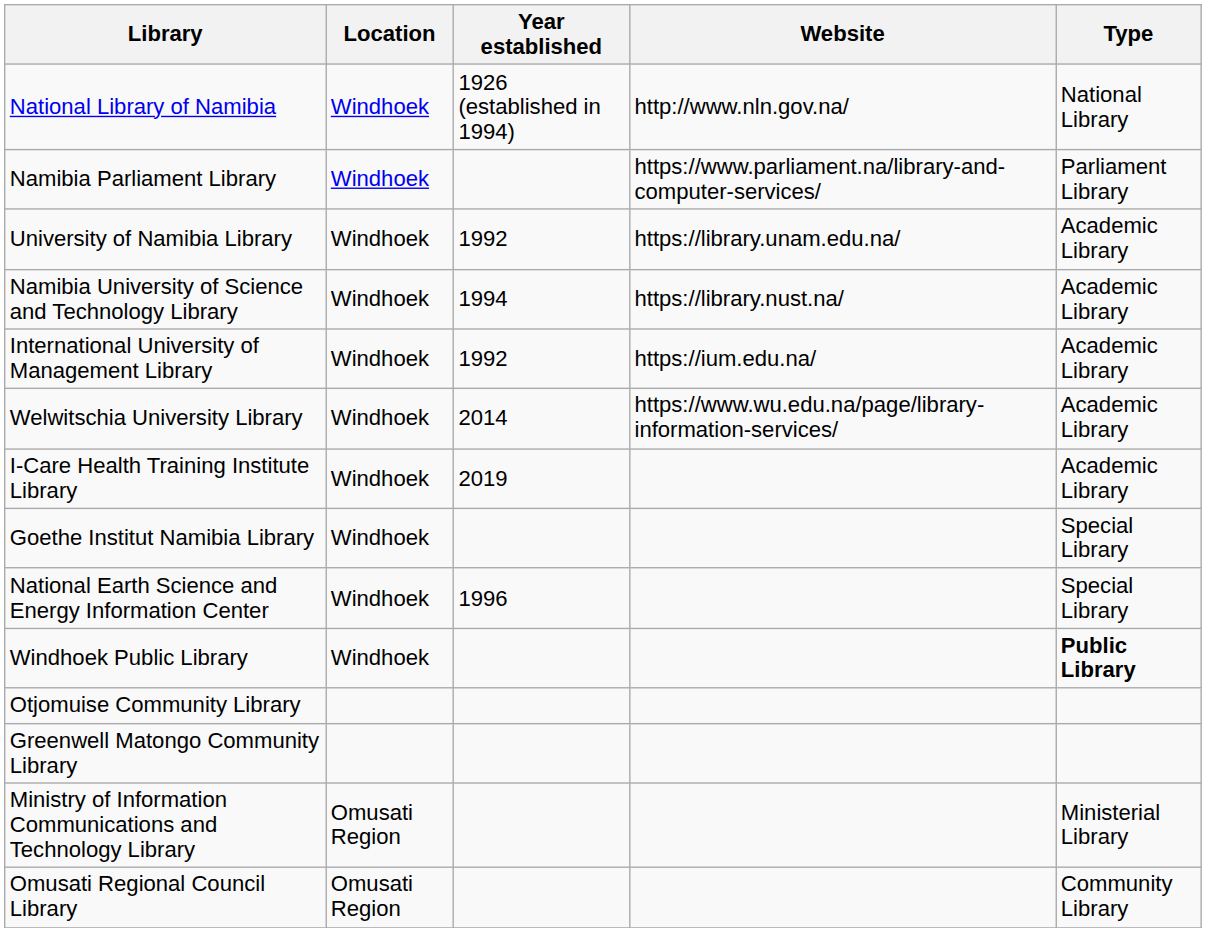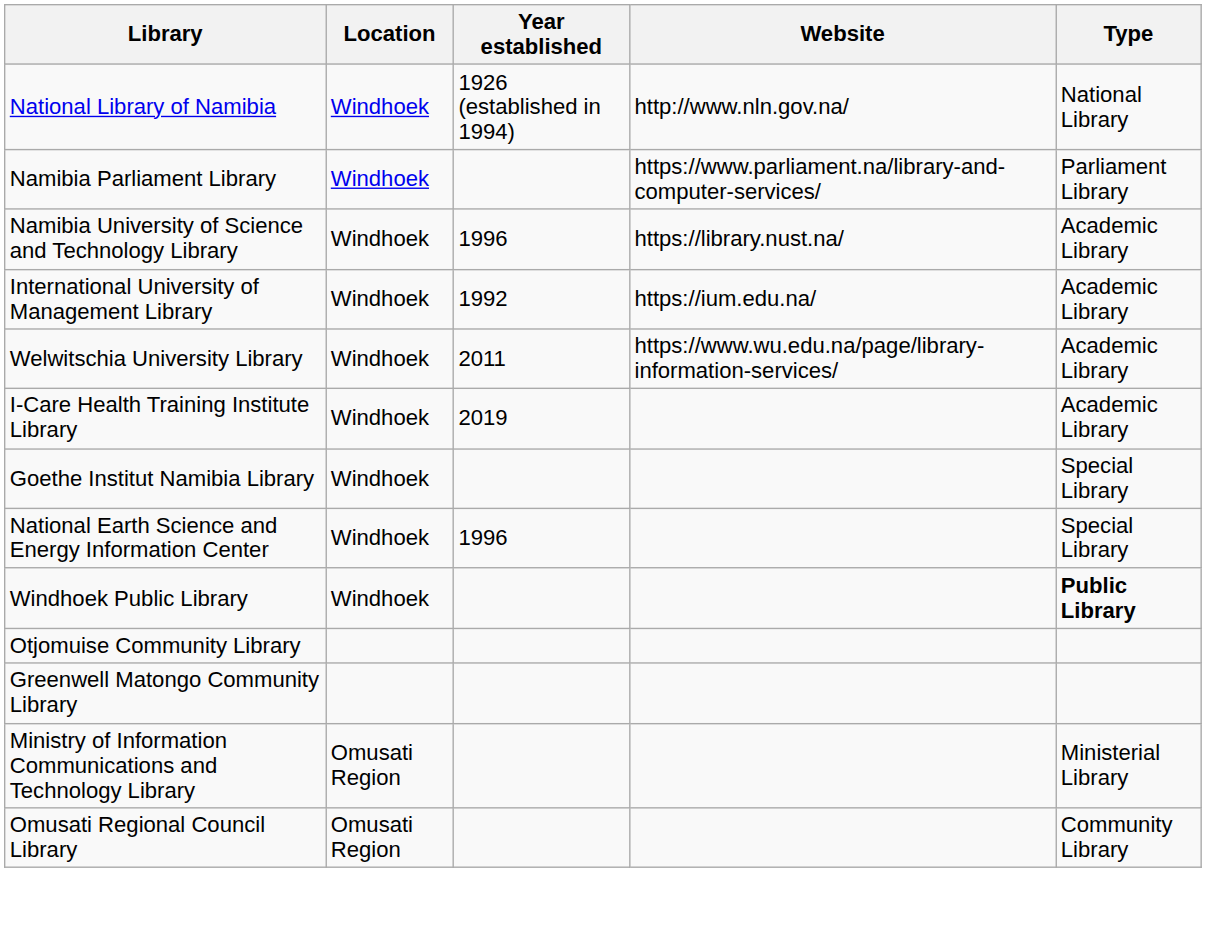- row: University of Namibia Library | Windhoek | 1992 | https://library.unam.edu.na/ | Academic Library
Namibia University of Science and Technology Library | Year established: 1994 -> 1996
Welwitschia University Library | Year established: 2014 -> 2011
